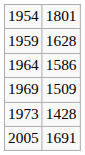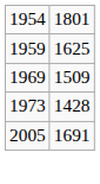1959 | column 2: 1628 -> 1625
- row: 1964 | 1586
